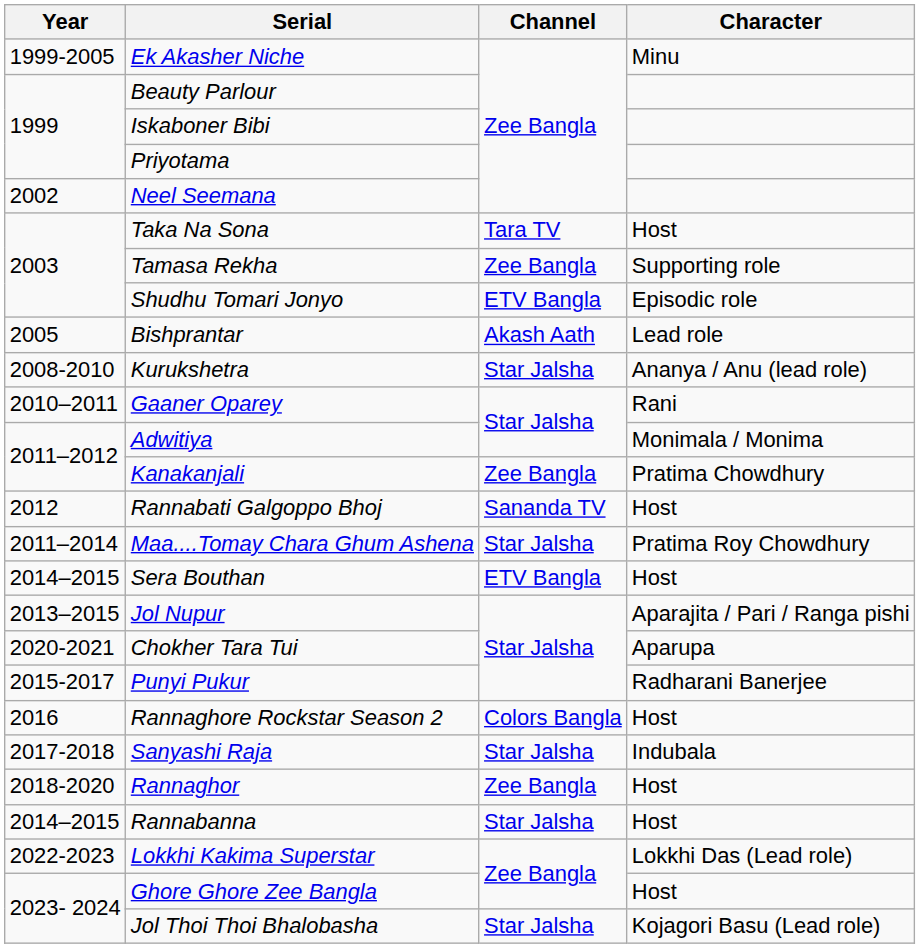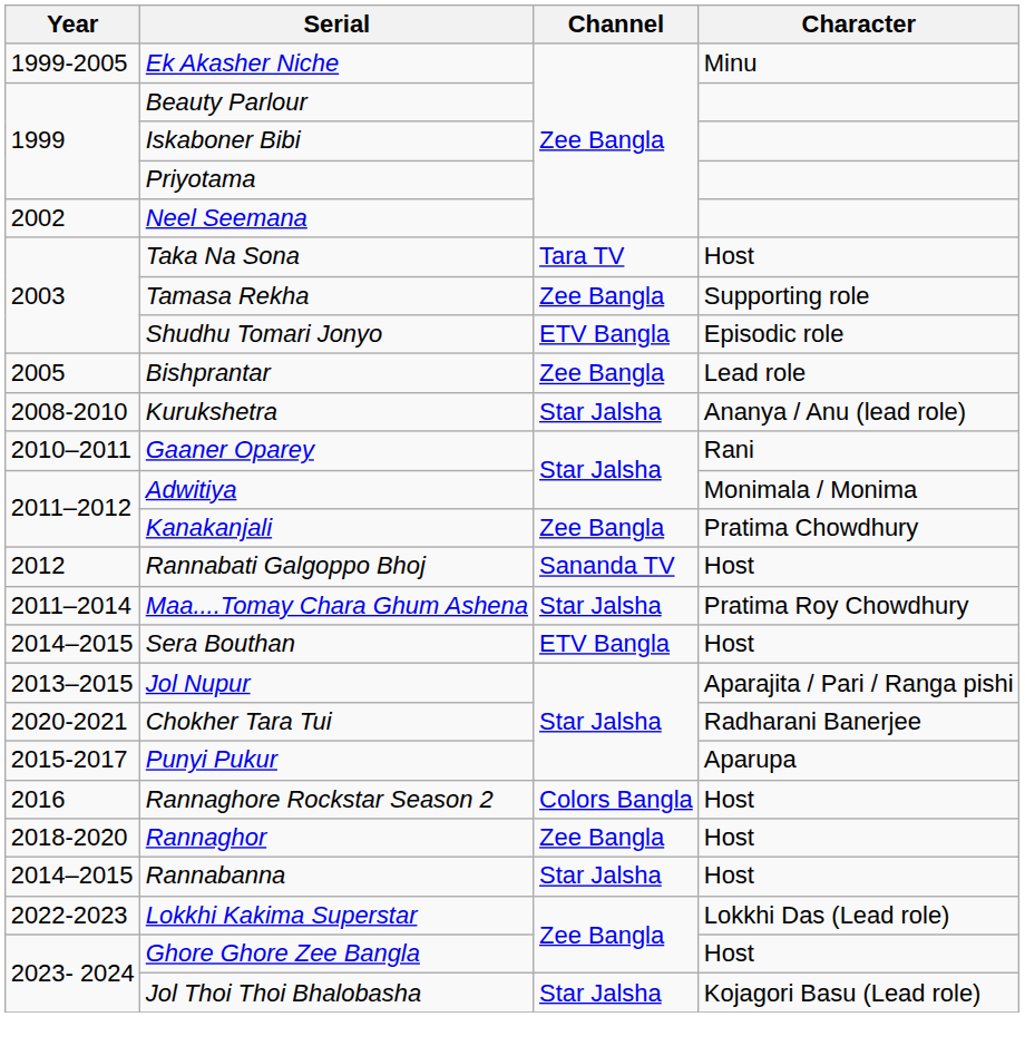Bishprantar | Channel: Akash Aath -> Zee Bangla
Chokher Tara Tui | Character: Aparupa -> Radharani Banerjee
Punyi Pukur | Character: Radharani Banerjee -> Aparupa
- row: 2017-2018 | Sanyashi Raja | Star Jalsha | Indubala
